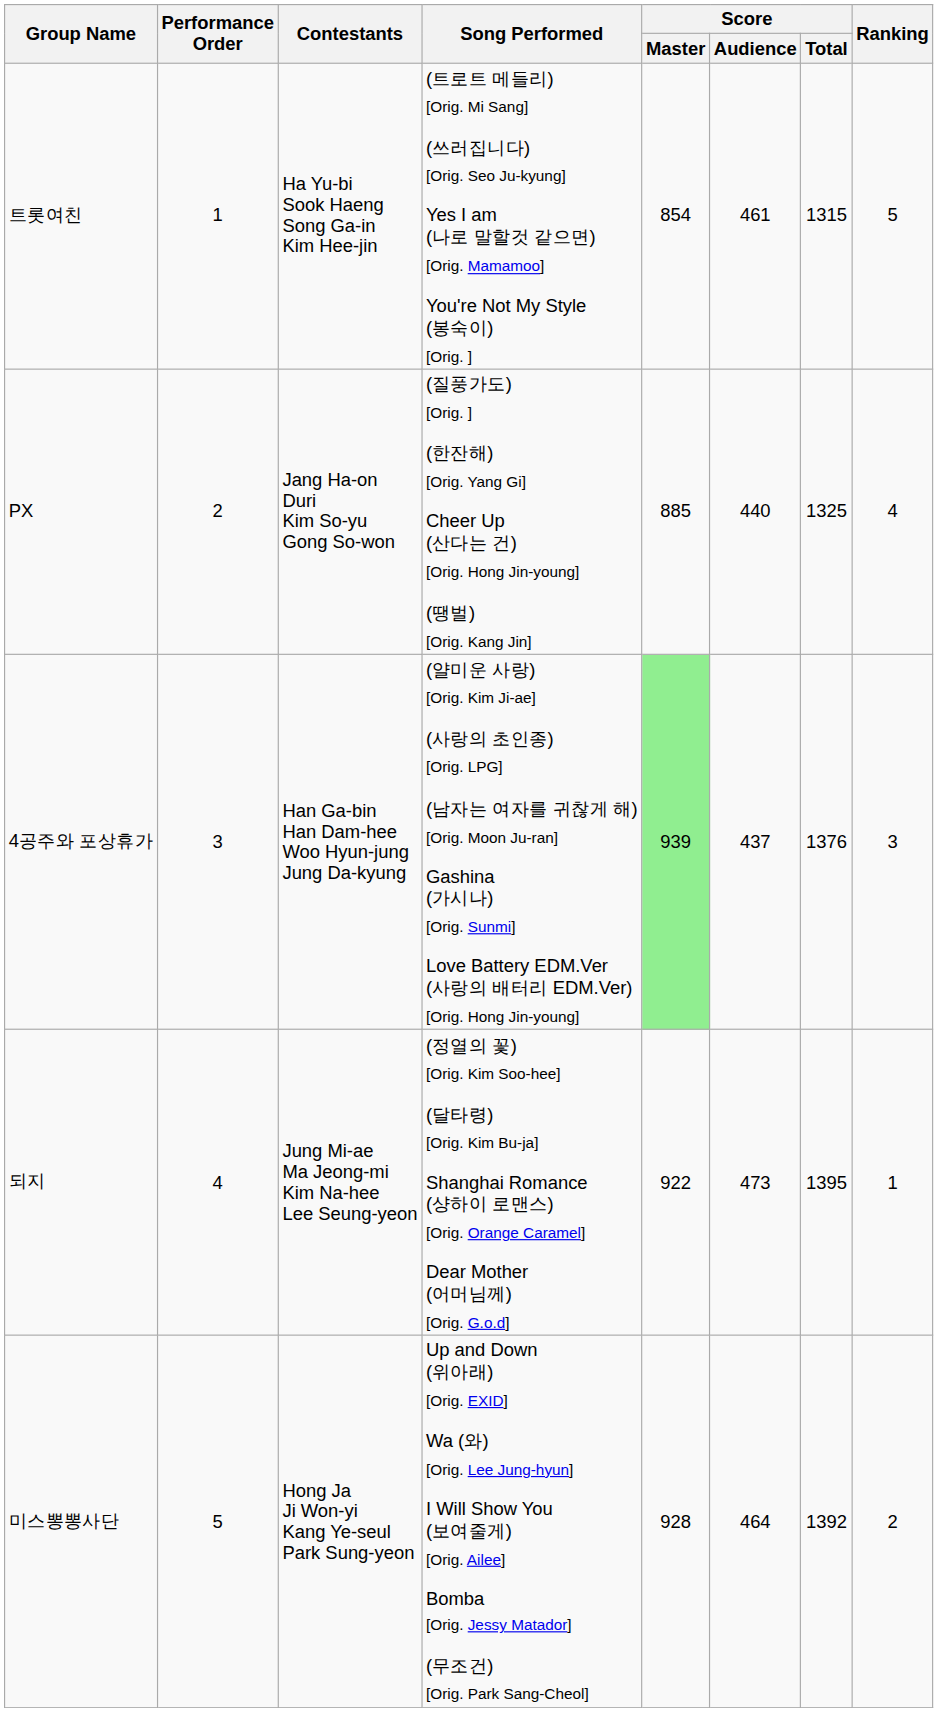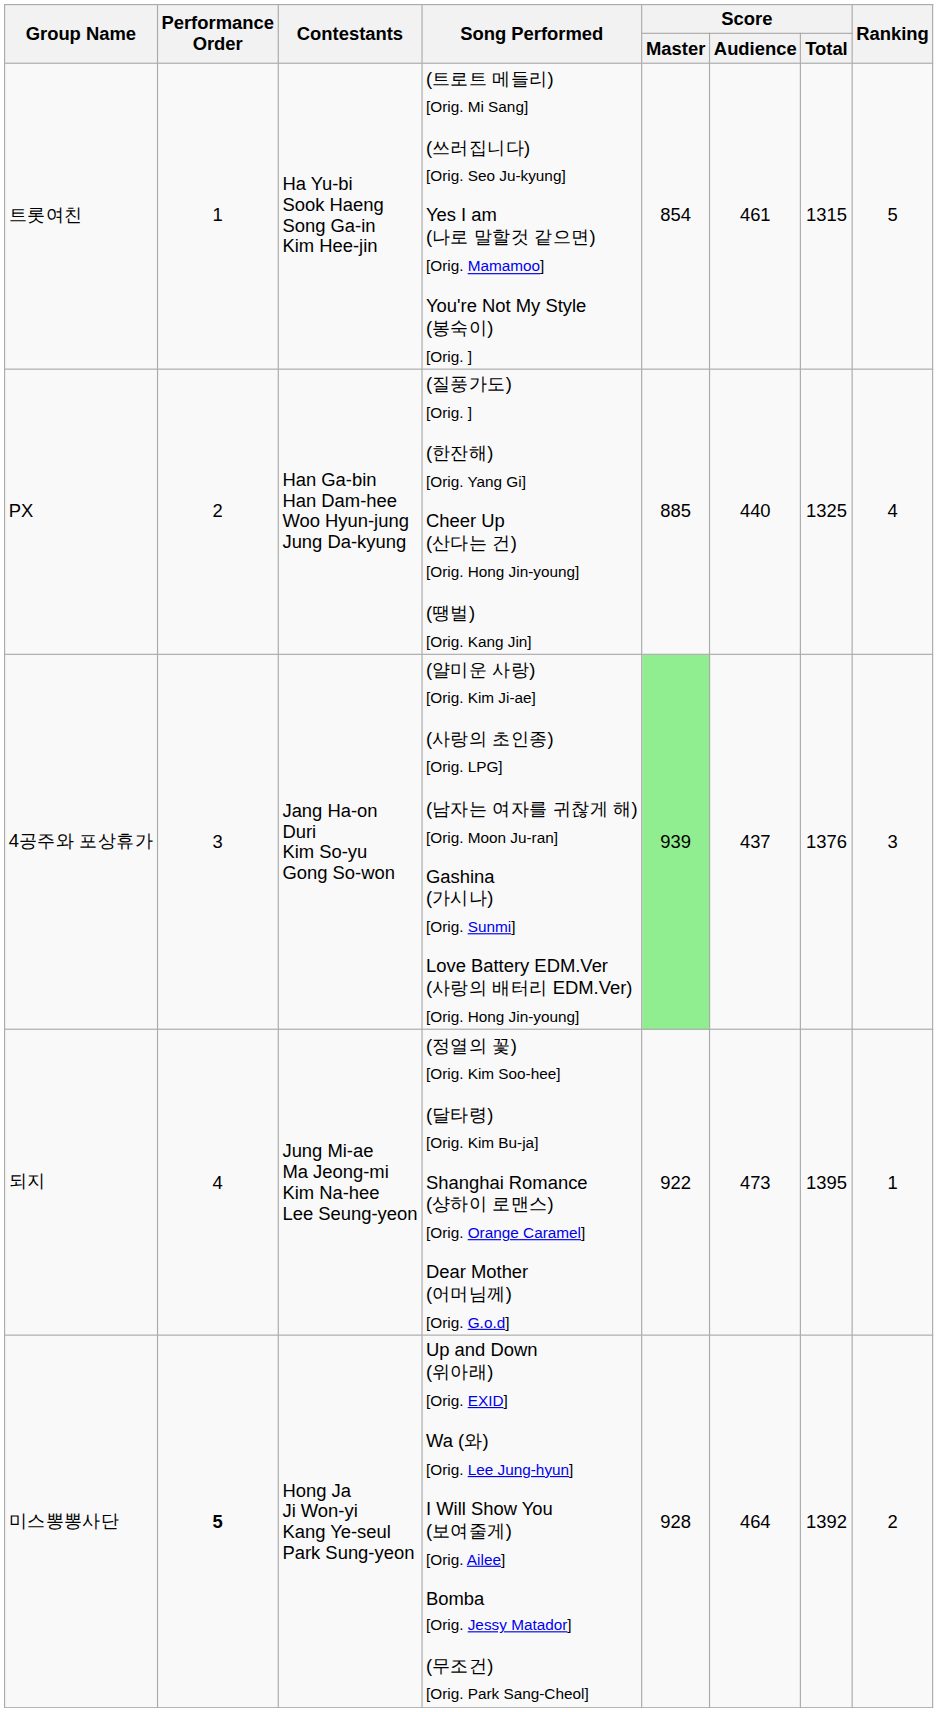PX | Contestants: Jang Ha-on Duri Kim So-yu Gong So-won -> Han Ga-bin Han Dam-hee Woo Hyun-jung Jung Da-kyung
4공주와 포상휴가 | Contestants: Han Ga-bin Han Dam-hee Woo Hyun-jung Jung Da-kyung -> Jang Ha-on Duri Kim So-yu Gong So-won
미스뽕뽕사단 | Performance Order: normal -> bold
